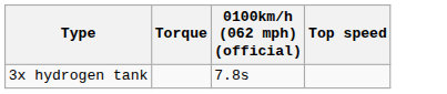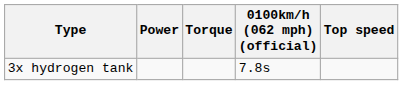+ column: Power
